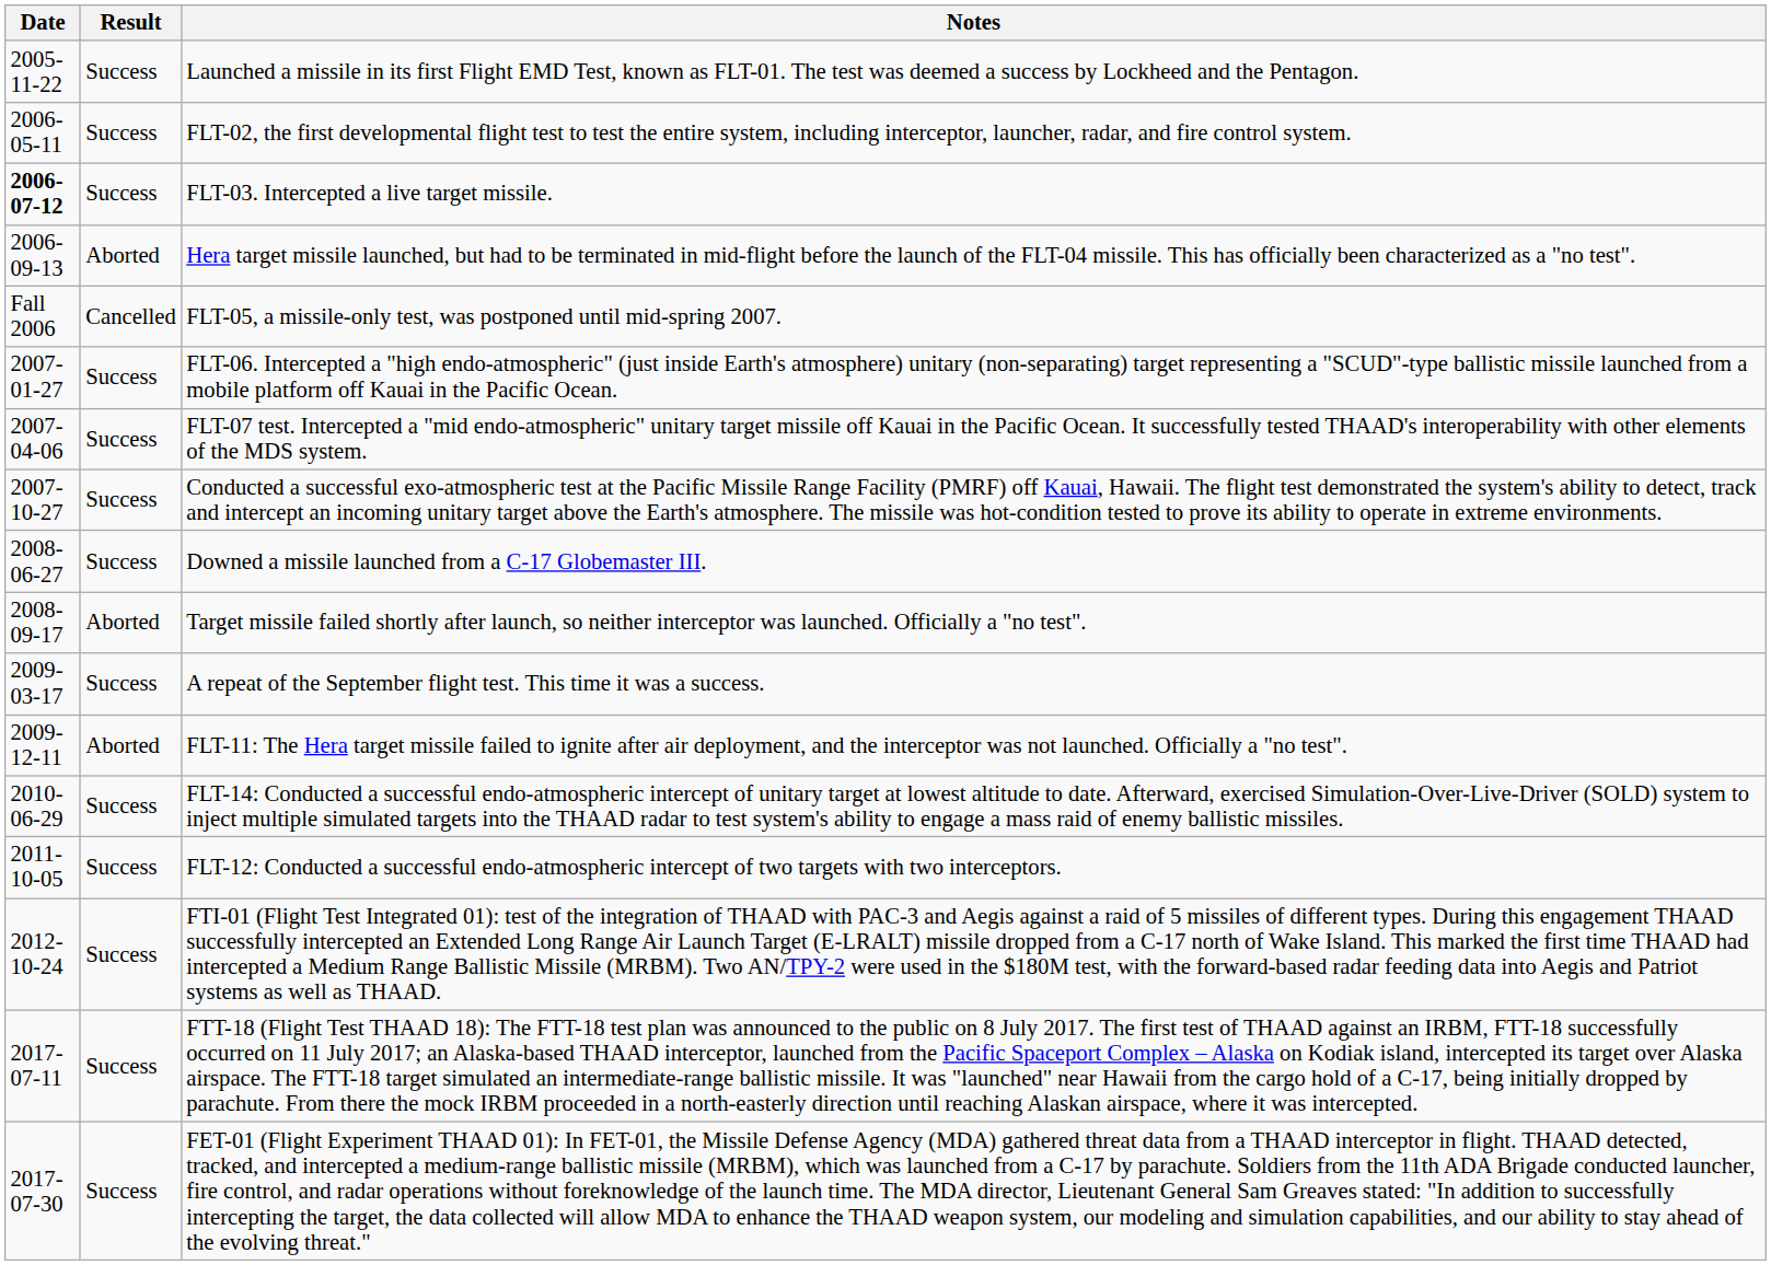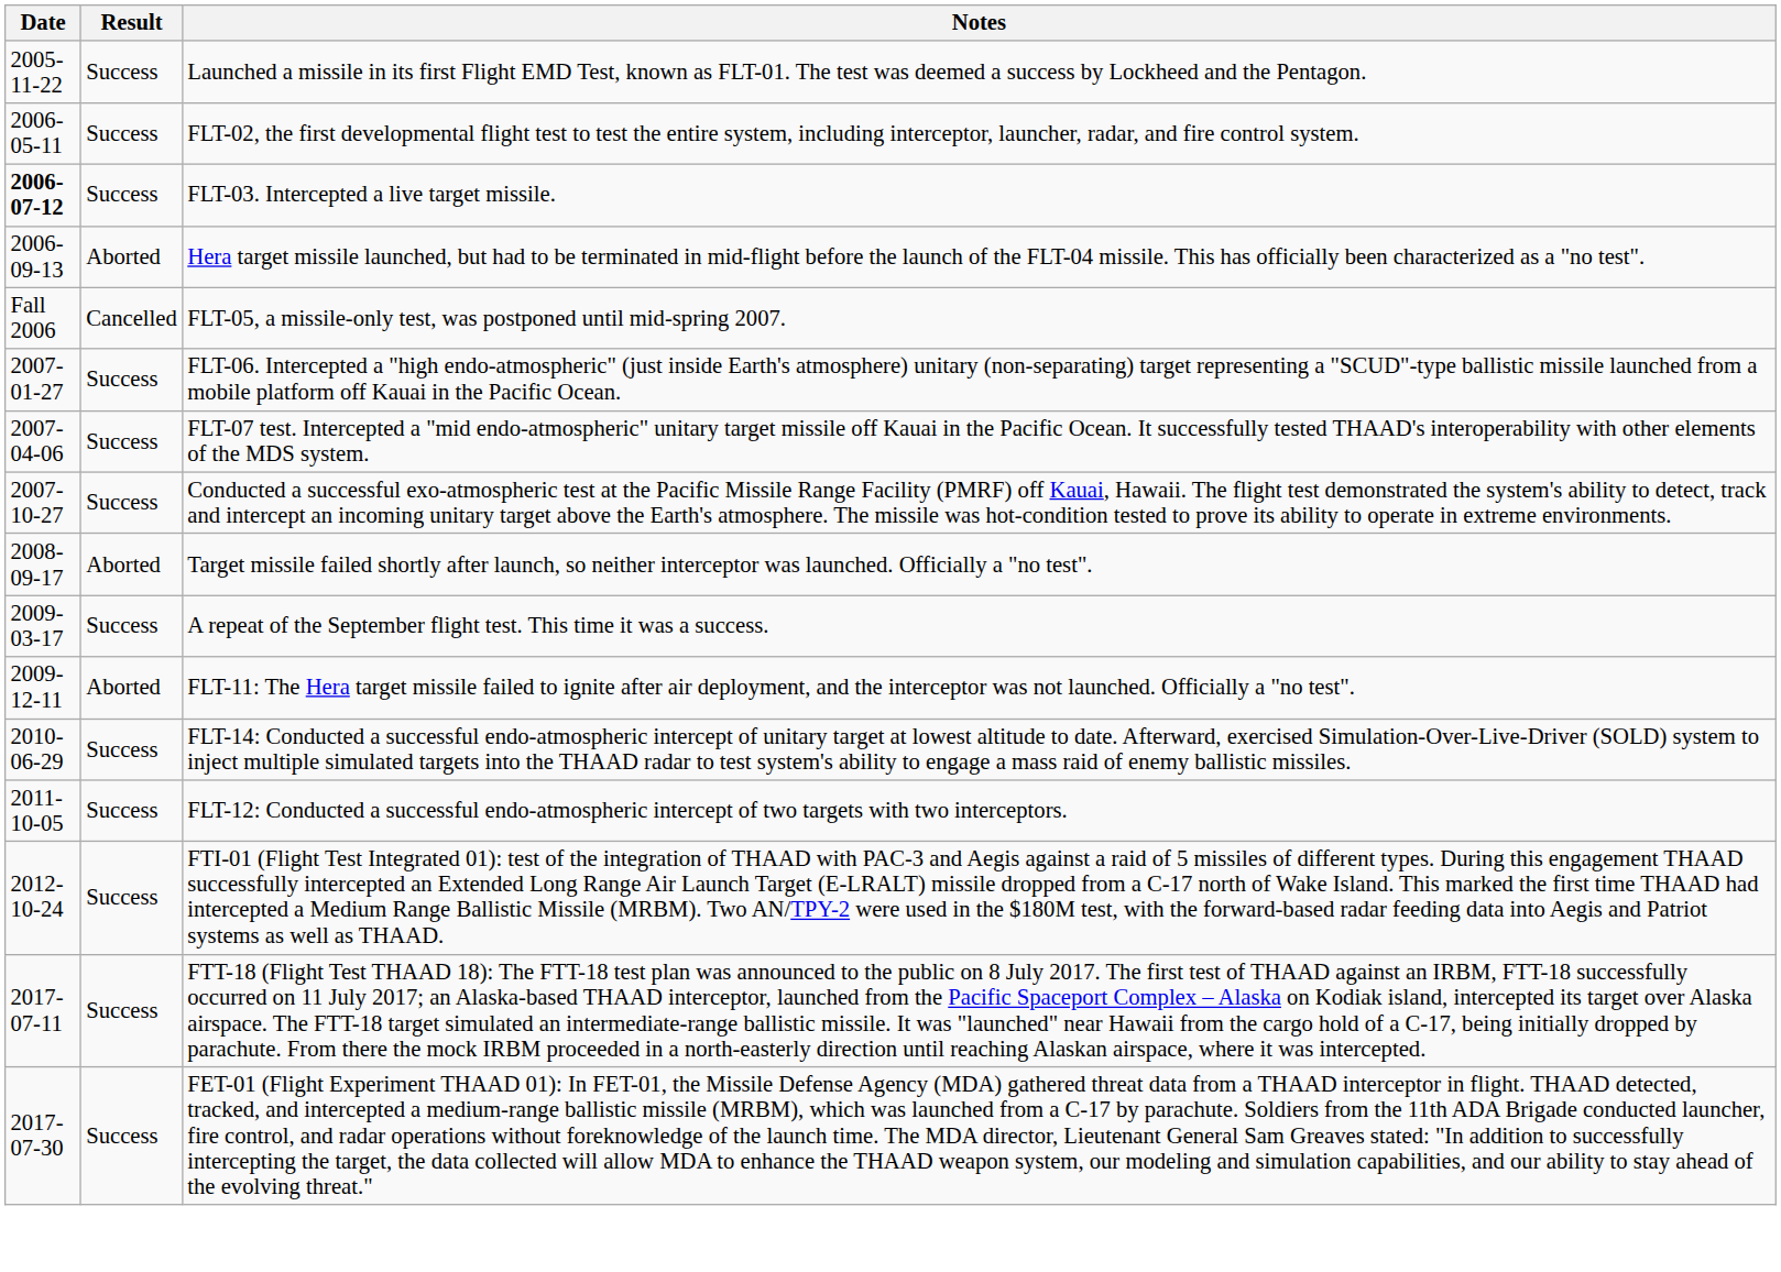- row: 2008-06-27 | Success | Downed a missile launched from a C-17 Globemaster III.
